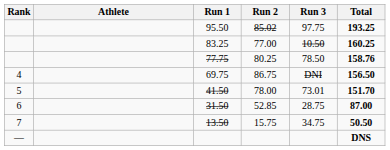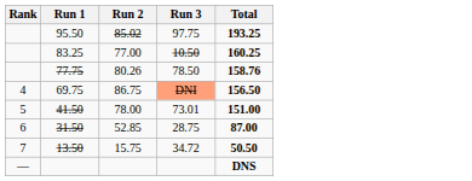- column: Athlete
77.75 | Run 2: 80.25 -> 80.26
69.75 | Run 3: no background -> lightsalmon background
41.50 | Total: 151.70 -> 151.00
13.50 | Run 3: 34.75 -> 34.72
